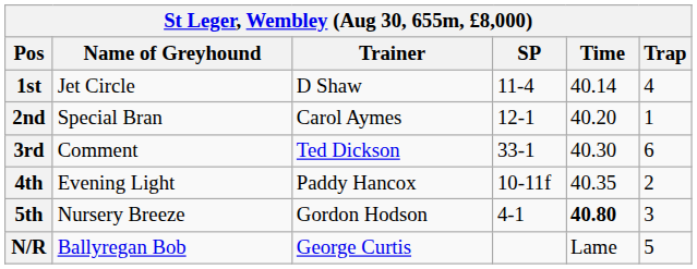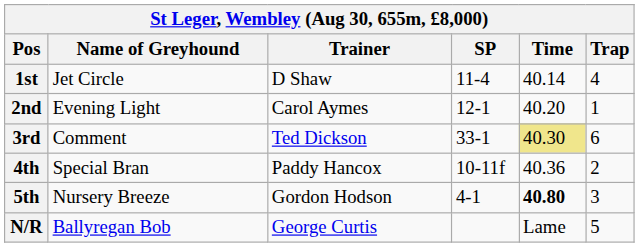2nd | Name of Greyhound: Special Bran -> Evening Light
3rd | Time: no background -> khaki background
4th | Name of Greyhound: Evening Light -> Special Bran
4th | Time: 40.35 -> 40.36
